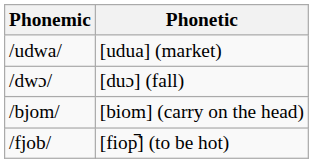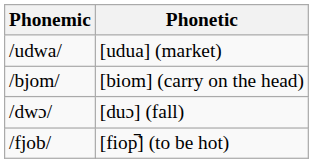rows swapped: /dwɔ/ <-> /bjom/
